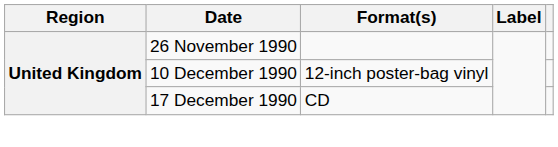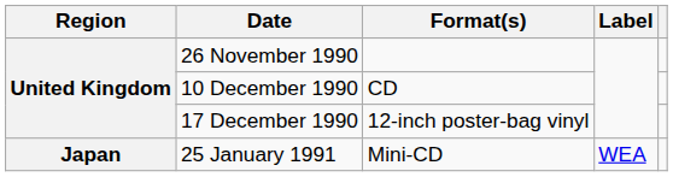10 December 1990 | Format(s): 12-inch poster-bag vinyl -> CD
17 December 1990 | Format(s): CD -> 12-inch poster-bag vinyl
+ row: Japan | 25 January 1991 | Mini-CD | WEA
